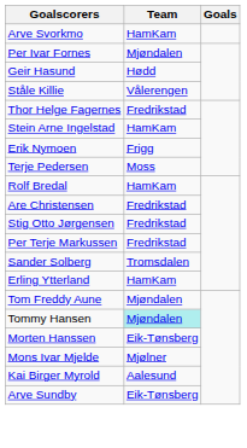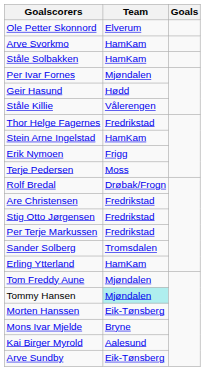+ row: Ole Petter Skonnord | Elverum
+ row: Ståle Solbakken | HamKam
Rolf Bredal | Team: HamKam -> Drøbak/Frogn
Mons Ivar Mjelde | Team: Mjølner -> Bryne
